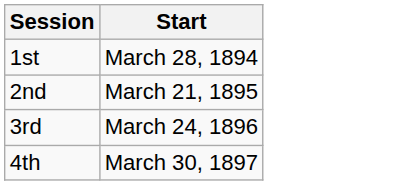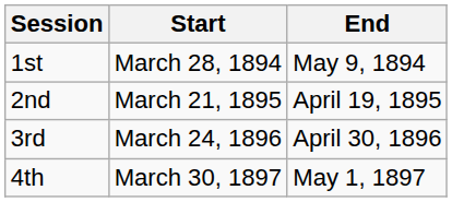+ column: End | May 9, 1894 | April 19, 1895 | April 30, 1896 | May 1, 1897
